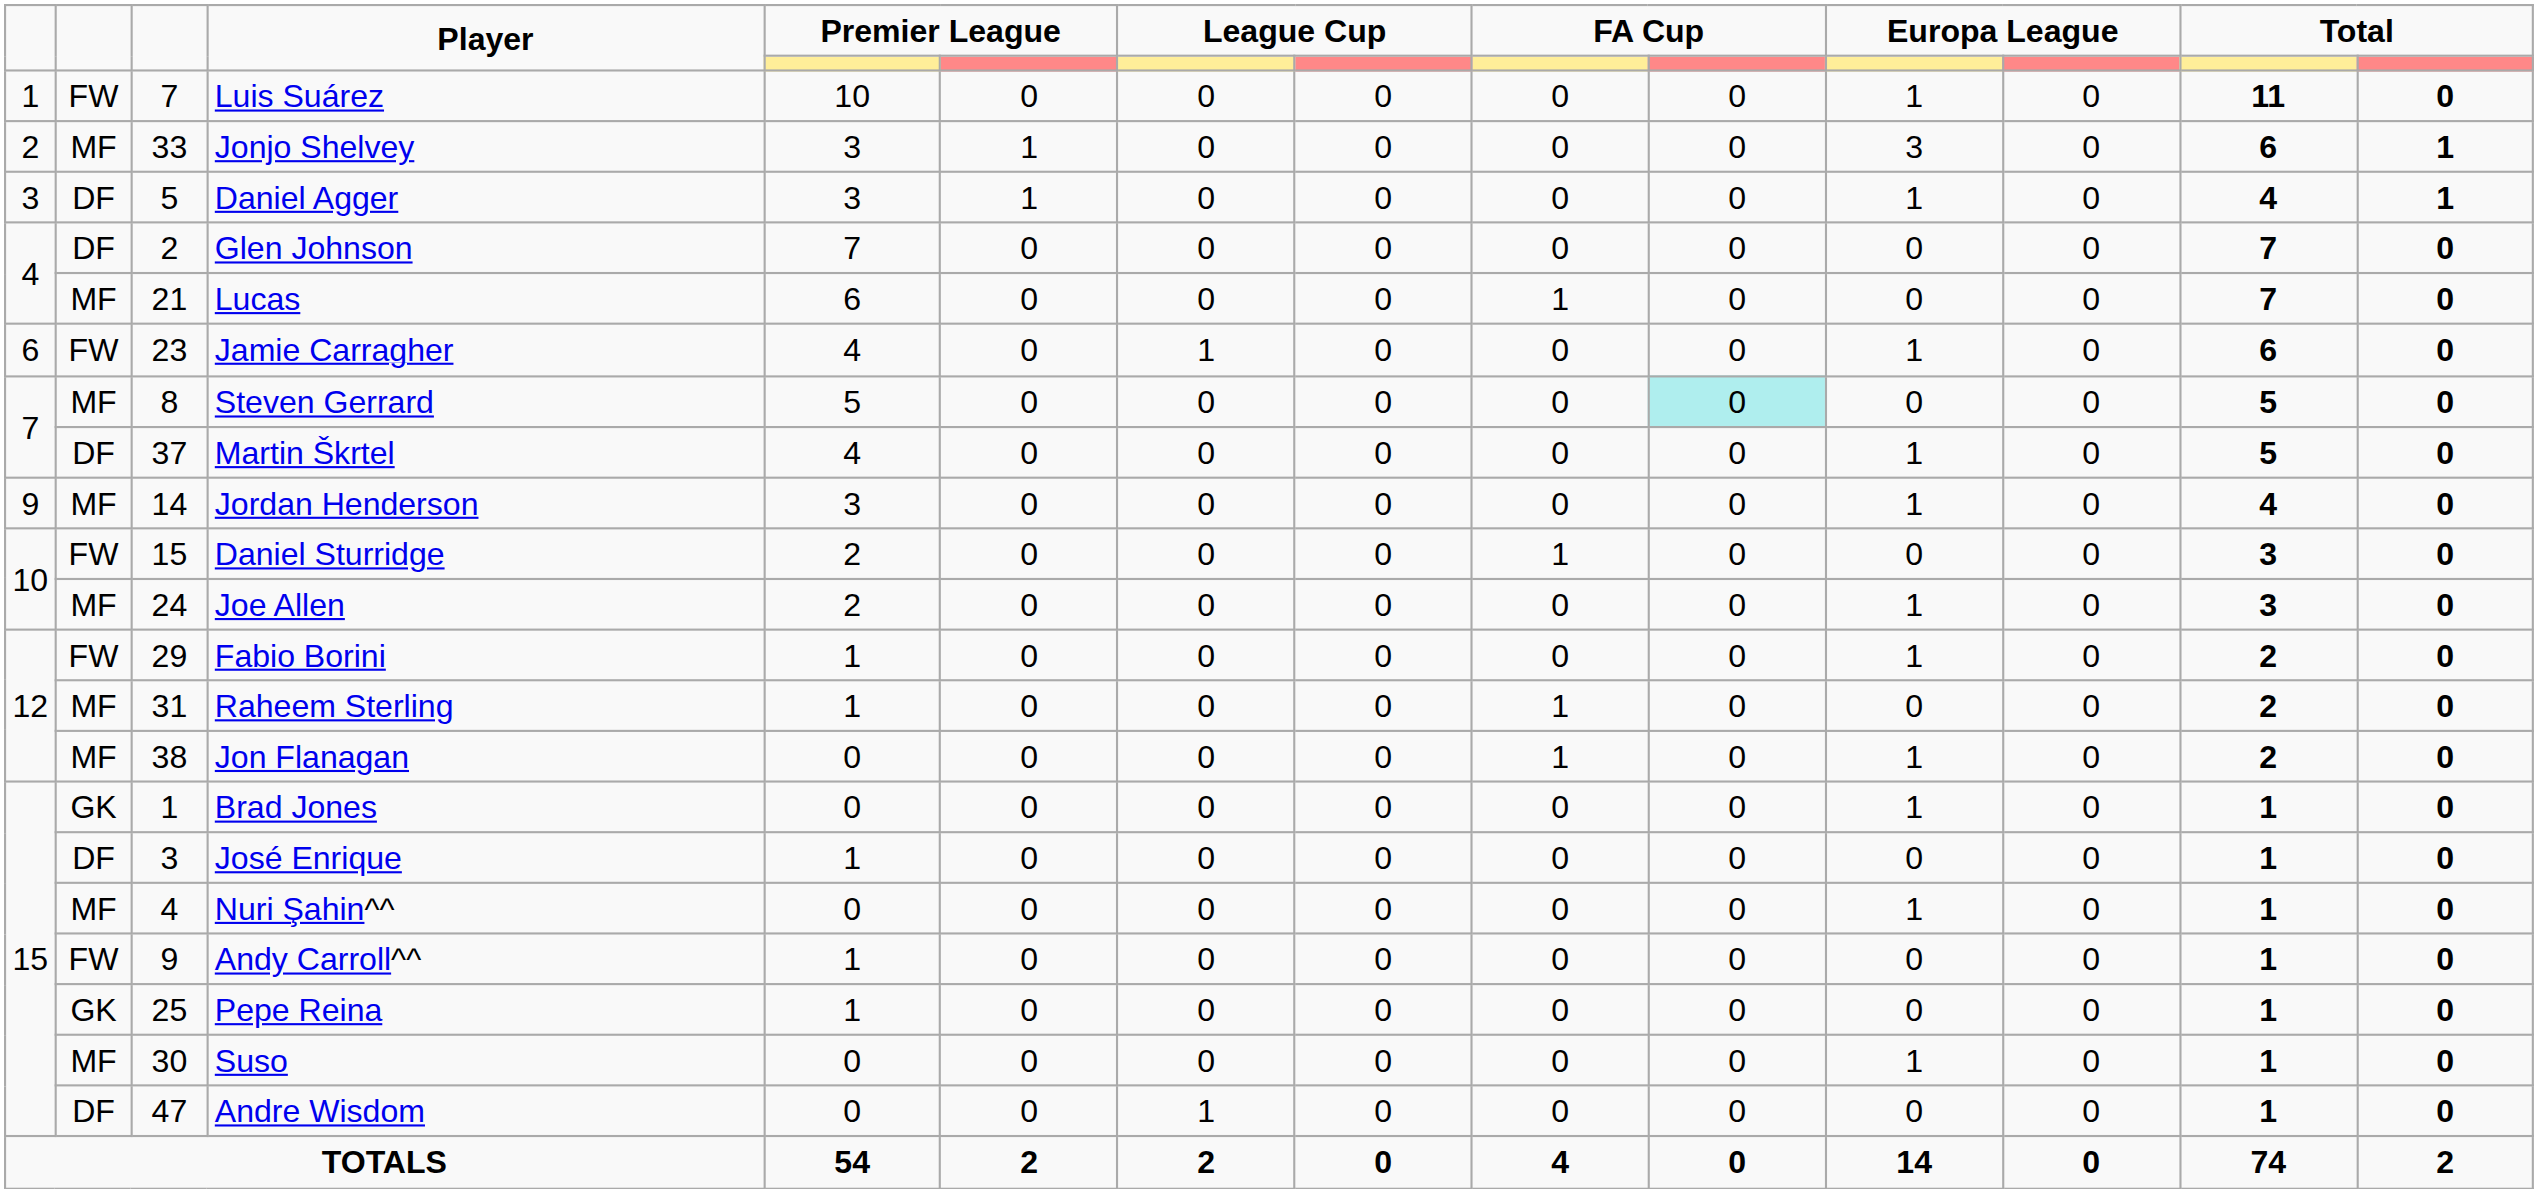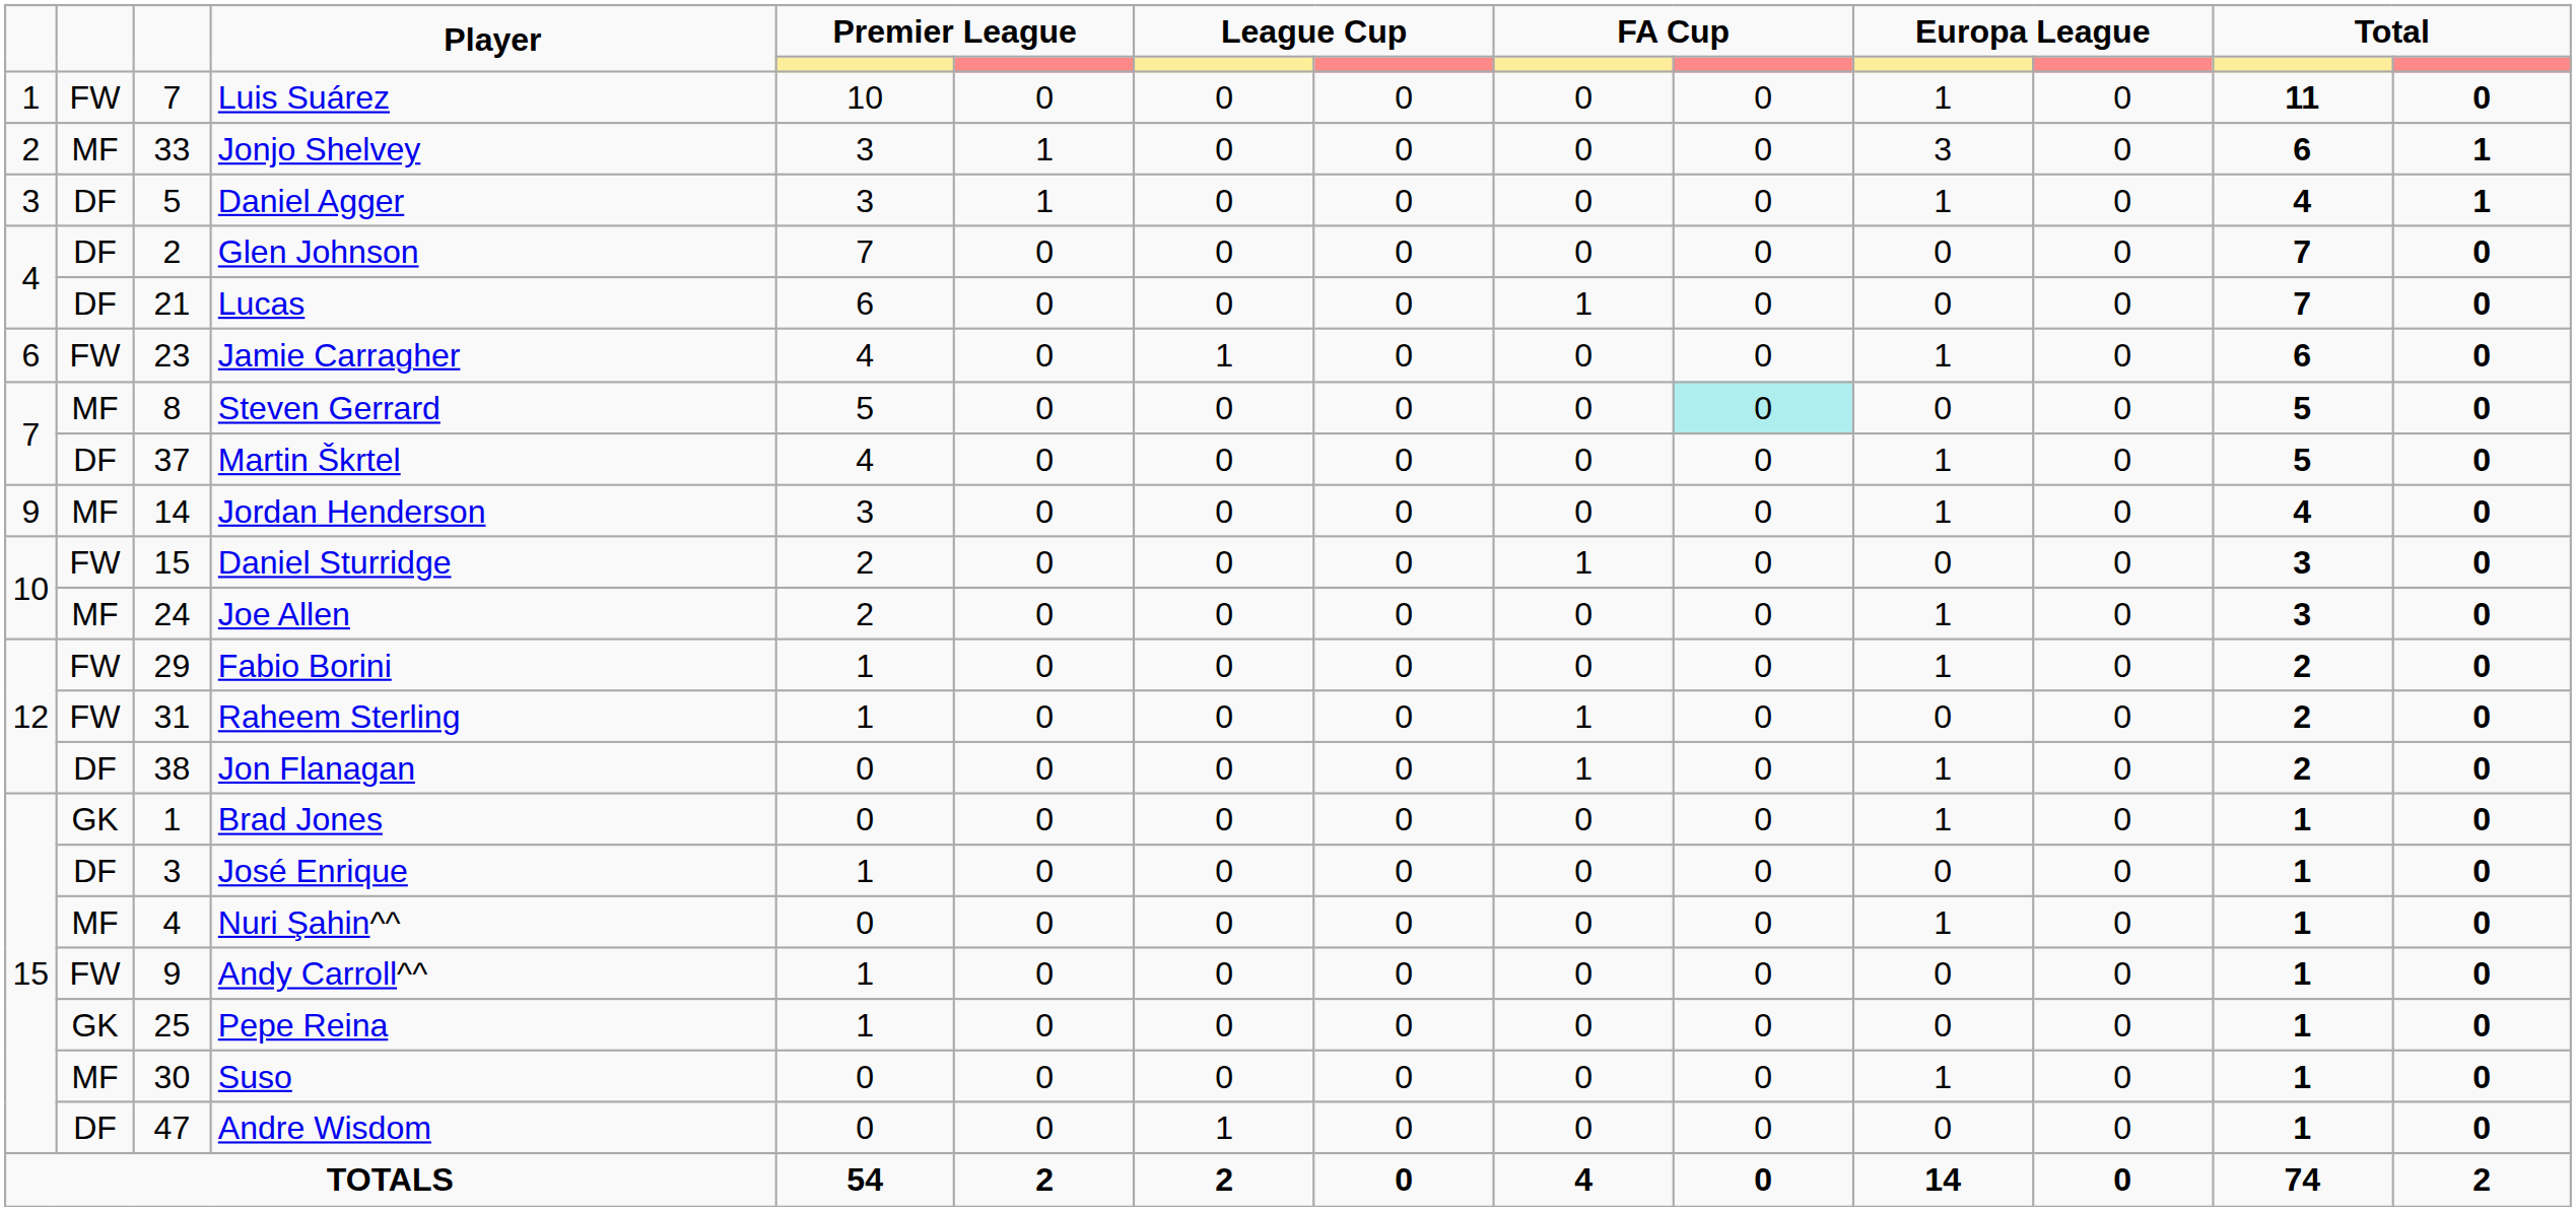Lucas | column 2: MF -> DF
Raheem Sterling | column 2: MF -> FW
Jon Flanagan | column 2: MF -> DF
